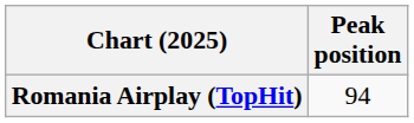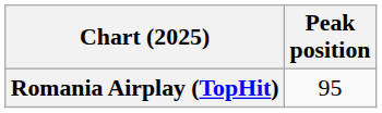Romania Airplay (TopHit) | Peak position: 94 -> 95
